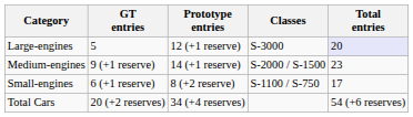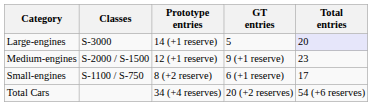columns swapped: Classes <-> GT entries
Large-engines | Prototype entries: 12 (+1 reserve) -> 14 (+1 reserve)
Medium-engines | Prototype entries: 14 (+1 reserve) -> 12 (+1 reserve)
